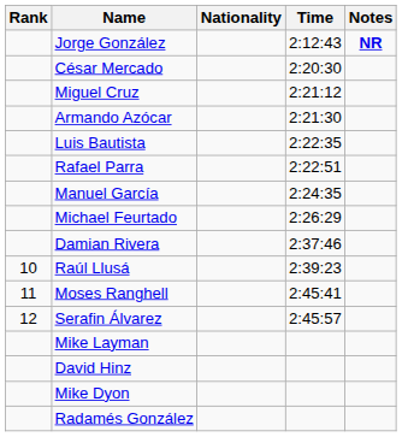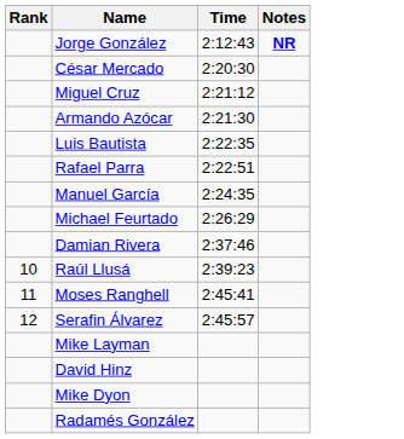- column: Nationality
